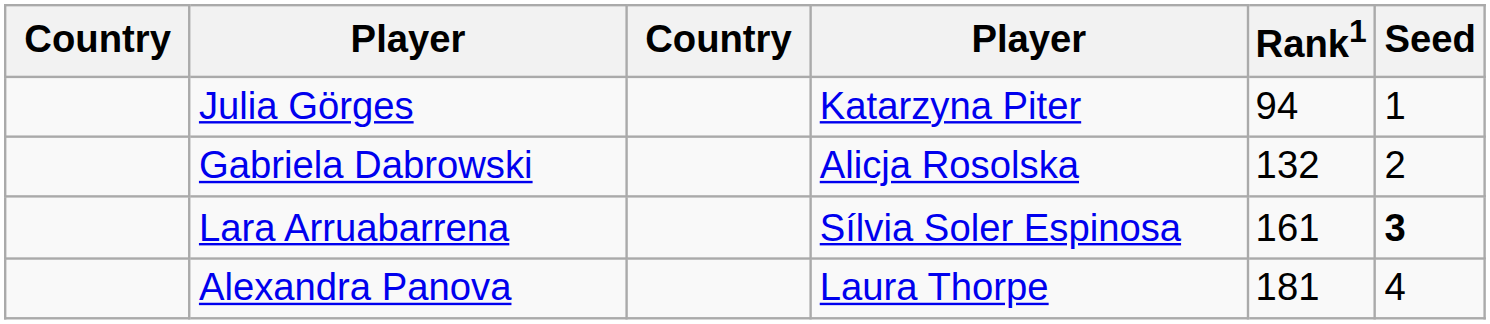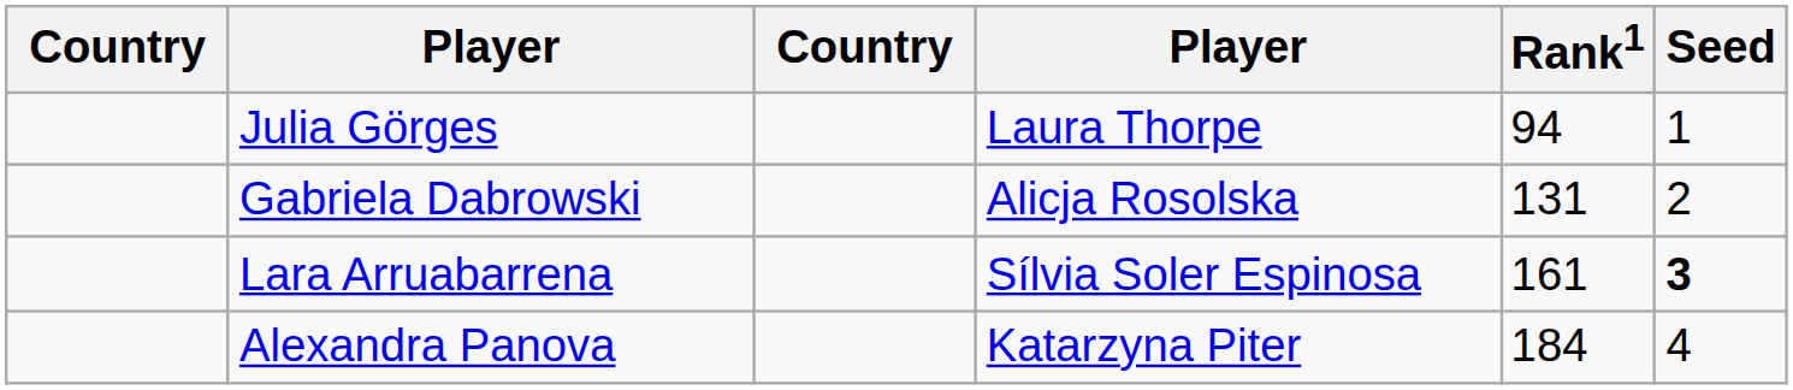Julia Görges | column 4: Katarzyna Piter -> Laura Thorpe
Gabriela Dabrowski | Rank1: 132 -> 131
Alexandra Panova | column 4: Laura Thorpe -> Katarzyna Piter
Alexandra Panova | Rank1: 181 -> 184
